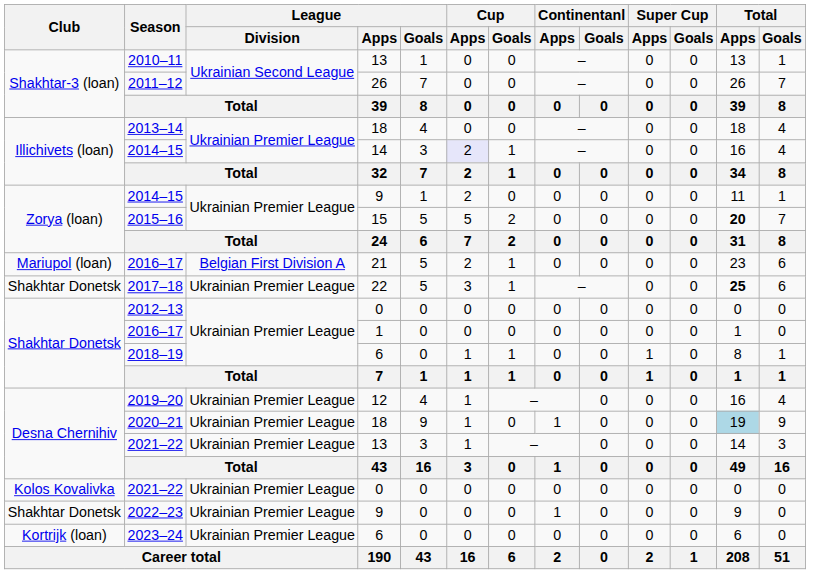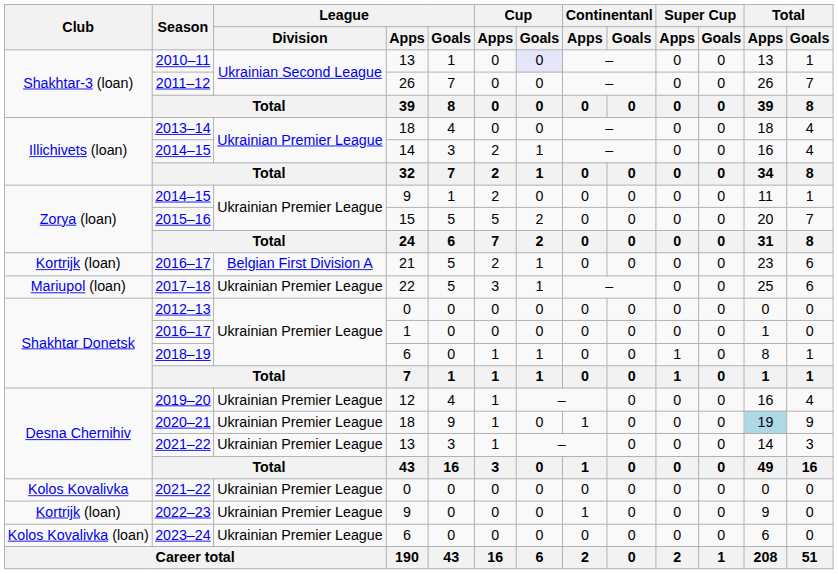2010–11 | Cup / Goals: no background -> lavender background
2014–15 / 14 | Cup / Apps: lavender background -> no background
2015–16 | Total / Apps: bold -> normal
2016–17 / 21 | Club: Mariupol (loan) -> Kortrijk (loan)
2017–18 | Club: Shakhtar Donetsk -> Mariupol (loan)
2017–18 | Total / Apps: bold -> normal
2022–23 | Club: Shakhtar Donetsk -> Kortrijk (loan)
2023–24 | Club: Kortrijk (loan) -> Kolos Kovalivka (loan)
